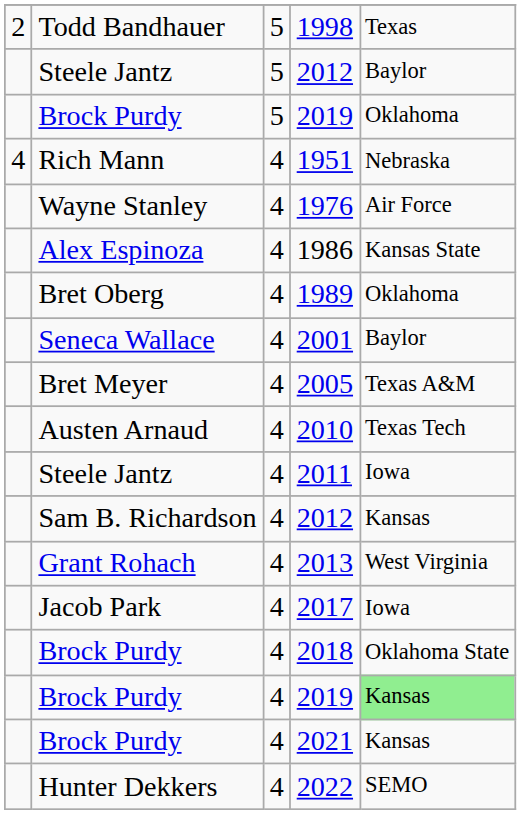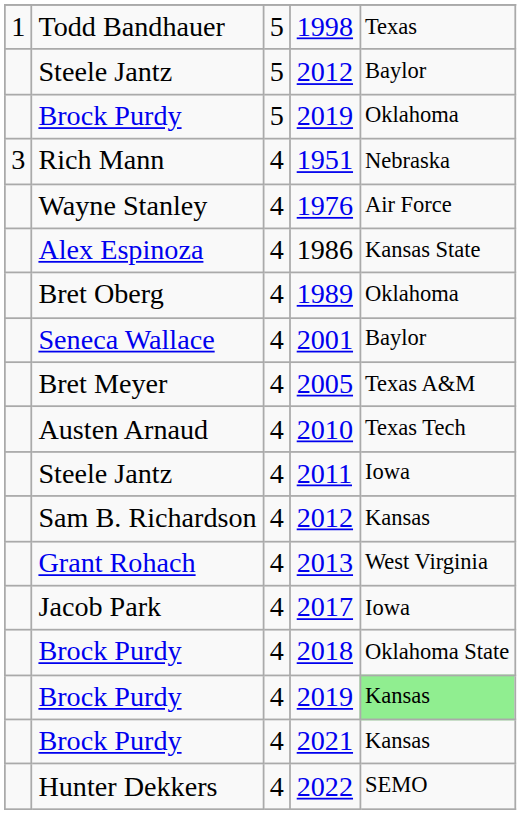1998 | column 1: 2 -> 1
1951 | column 1: 4 -> 3
